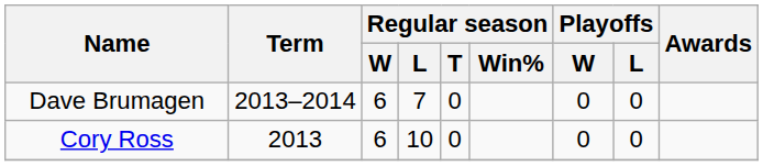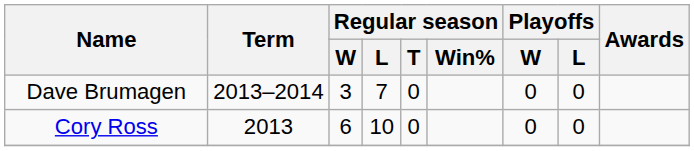Dave Brumagen | Regular season / W: 6 -> 3
